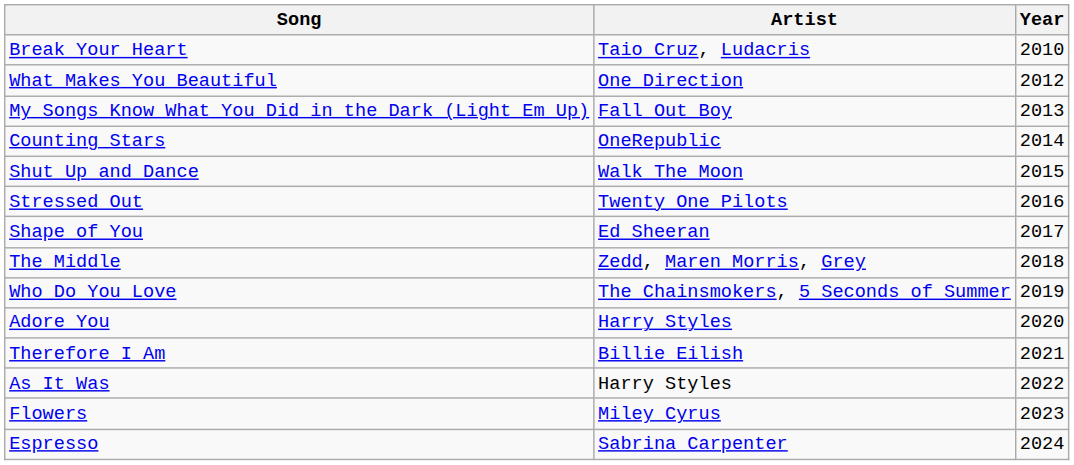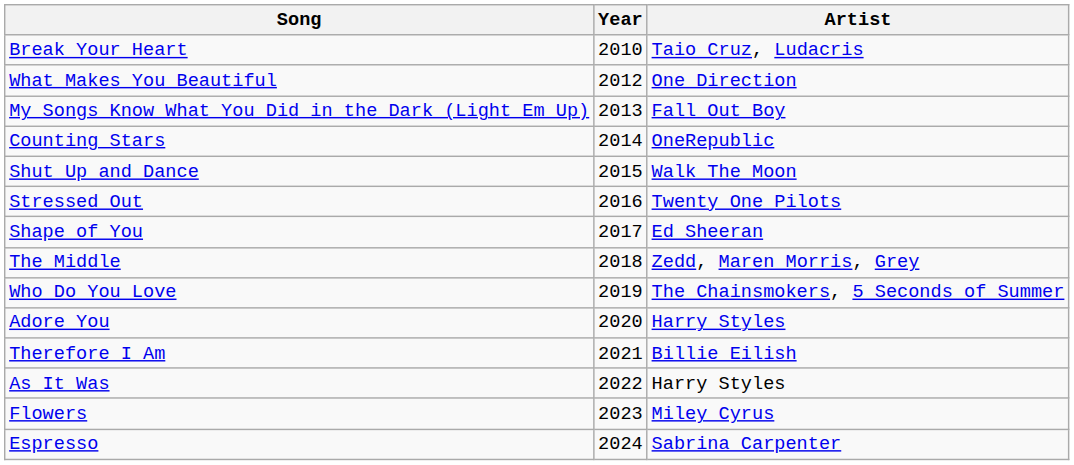columns swapped: Artist <-> Year
